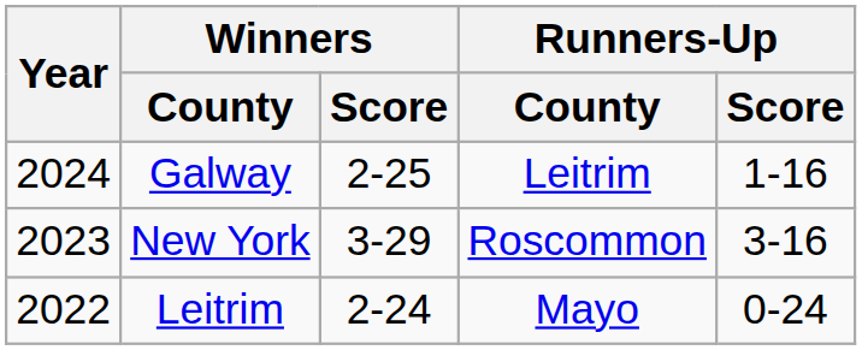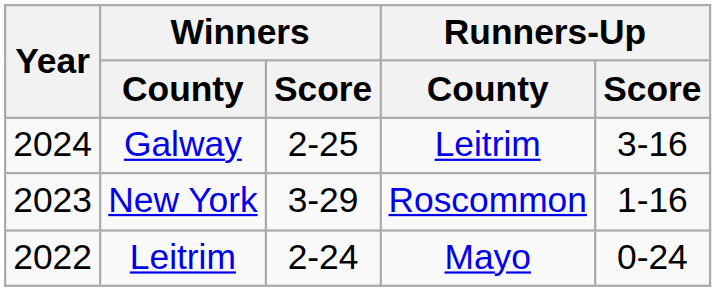Galway | Runners-Up / Score: 1-16 -> 3-16
New York | Runners-Up / Score: 3-16 -> 1-16
